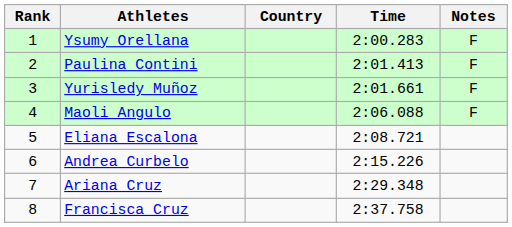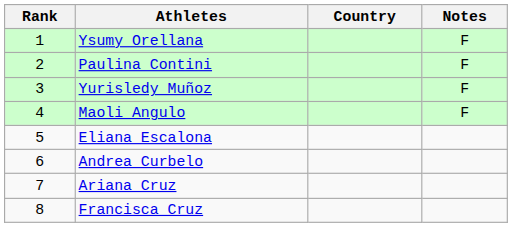- column: Time | 2:00.283 | 2:01.413 | 2:01.661 | 2:06.088 | 2:08.721 | 2:15.226 | 2:29.348 | 2:37.758
